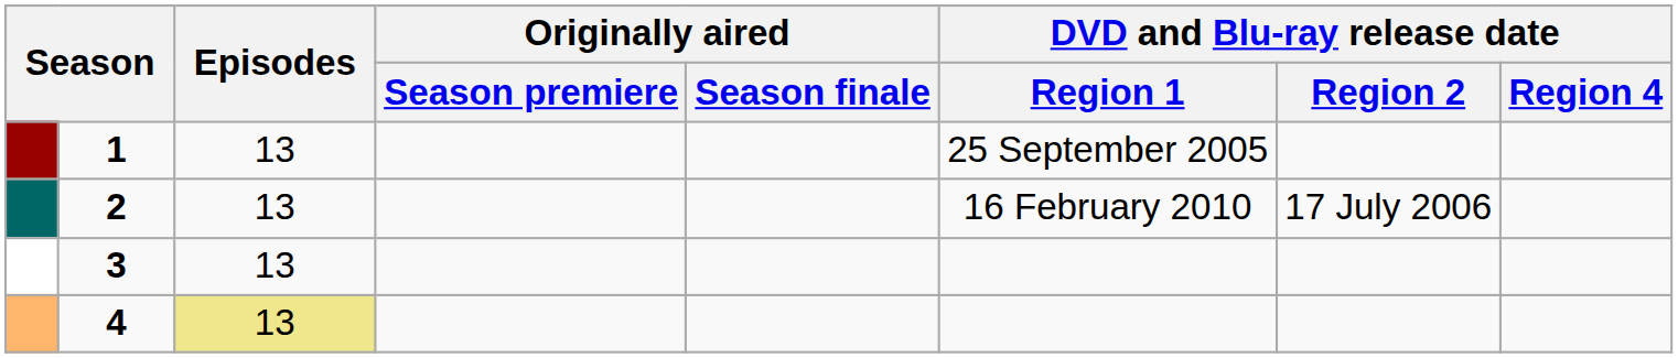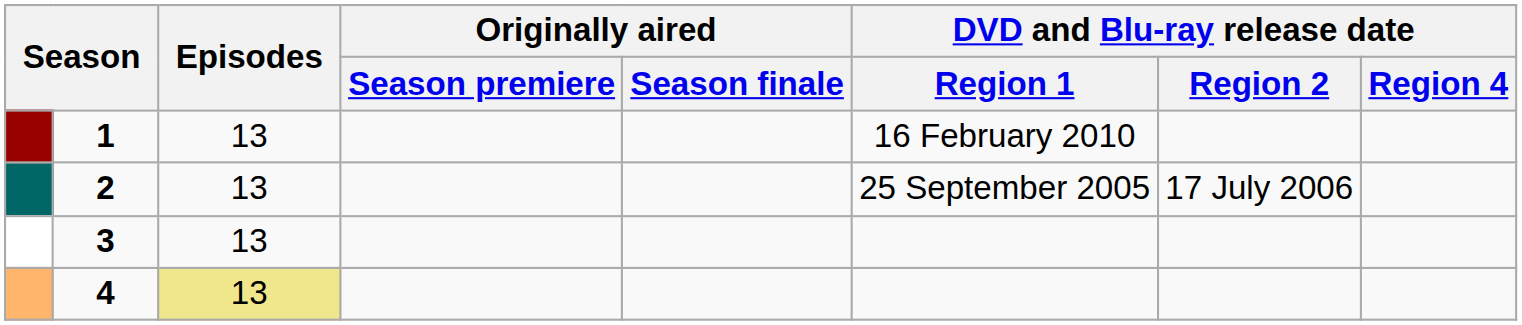1 | DVD and Blu-ray release date / Region 1: 25 September 2005 -> 16 February 2010
2 | DVD and Blu-ray release date / Region 1: 16 February 2010 -> 25 September 2005
